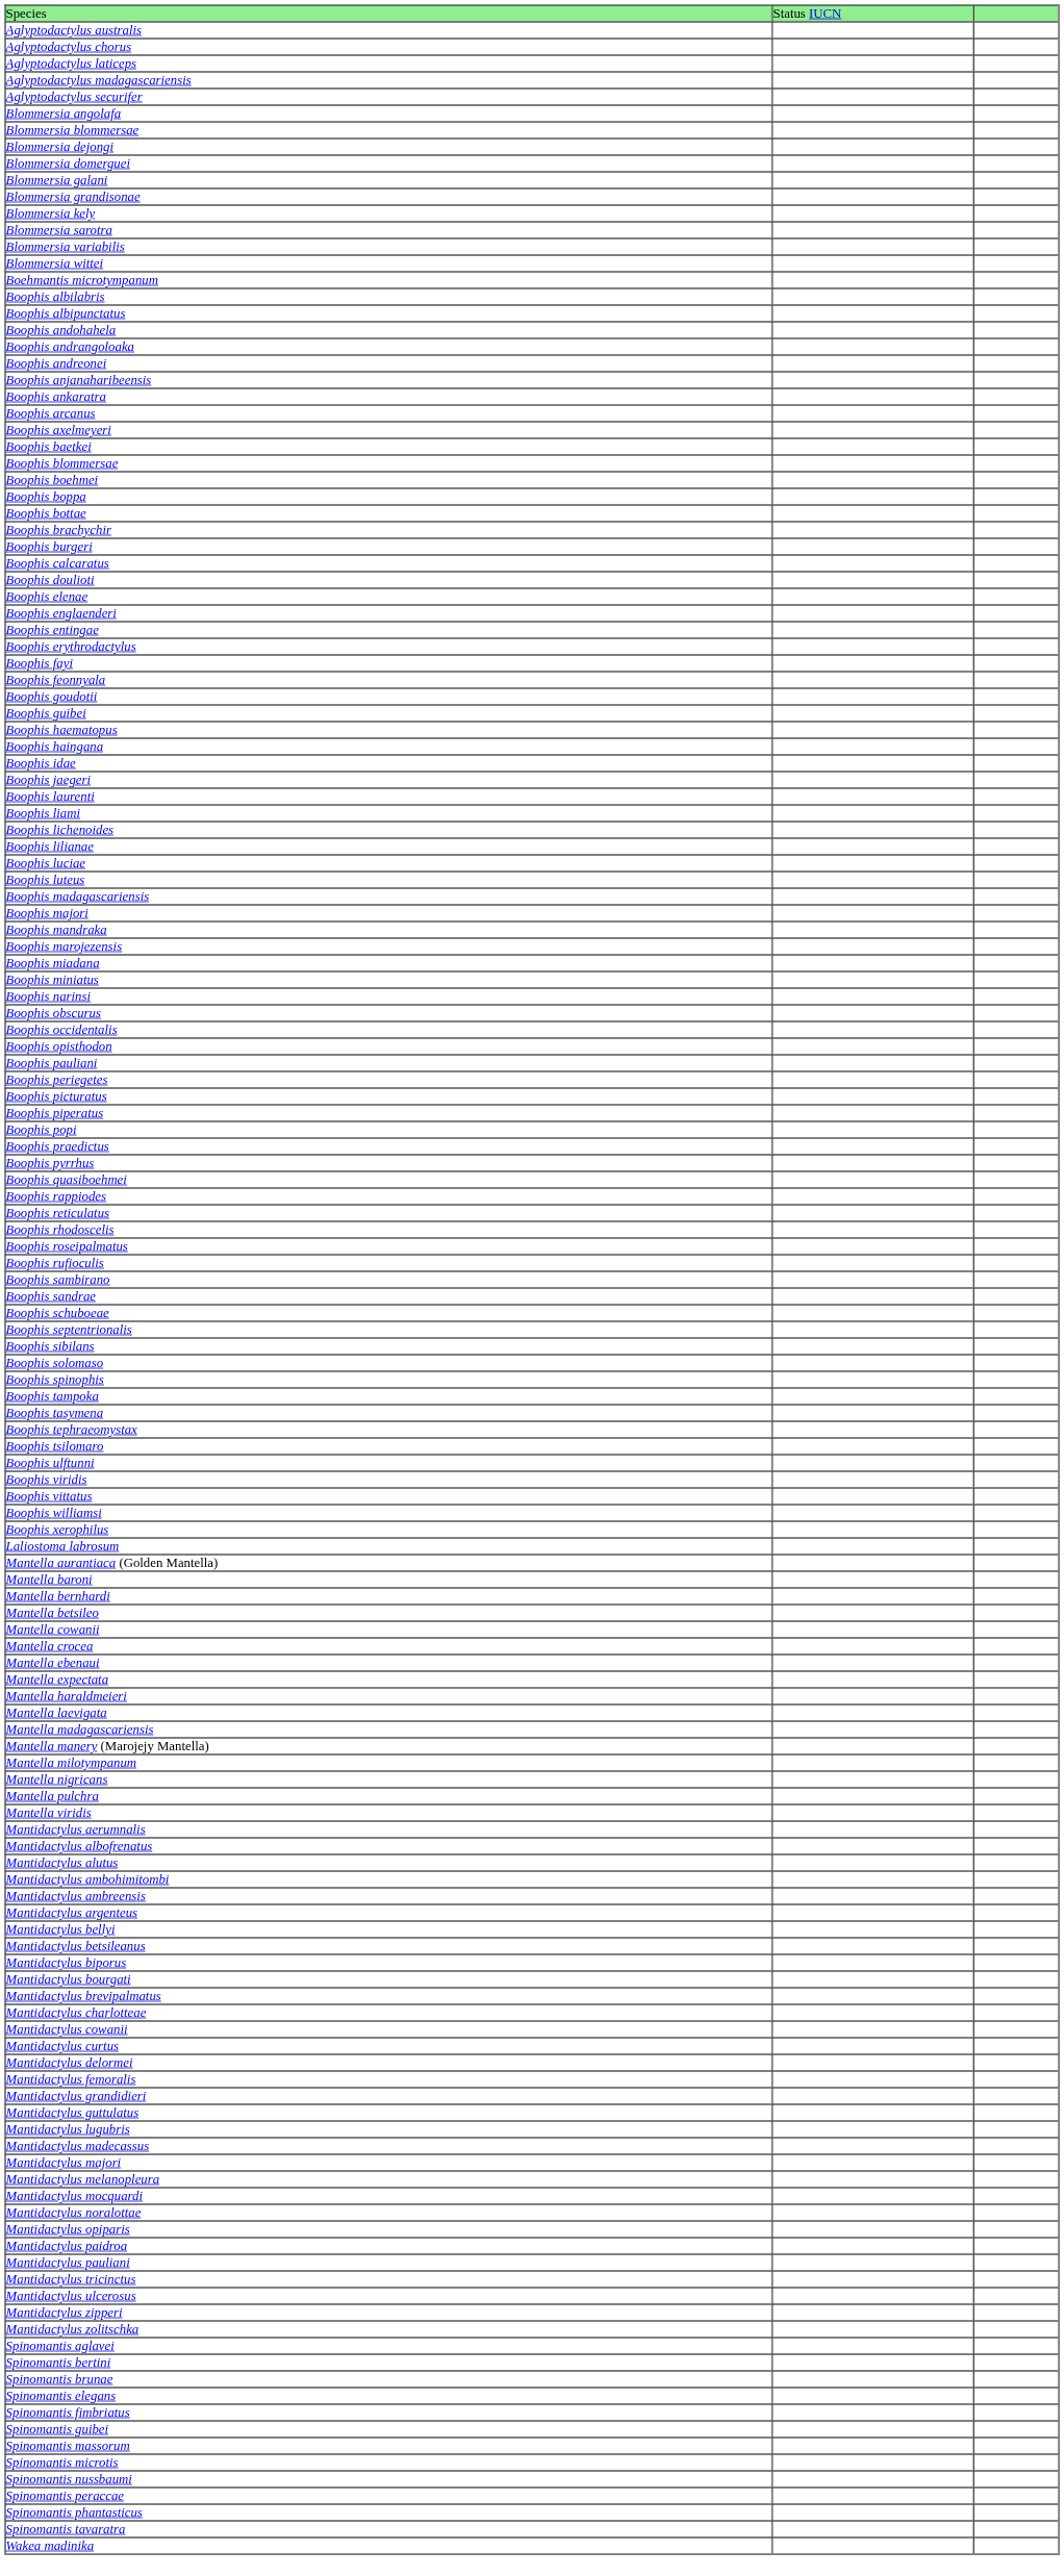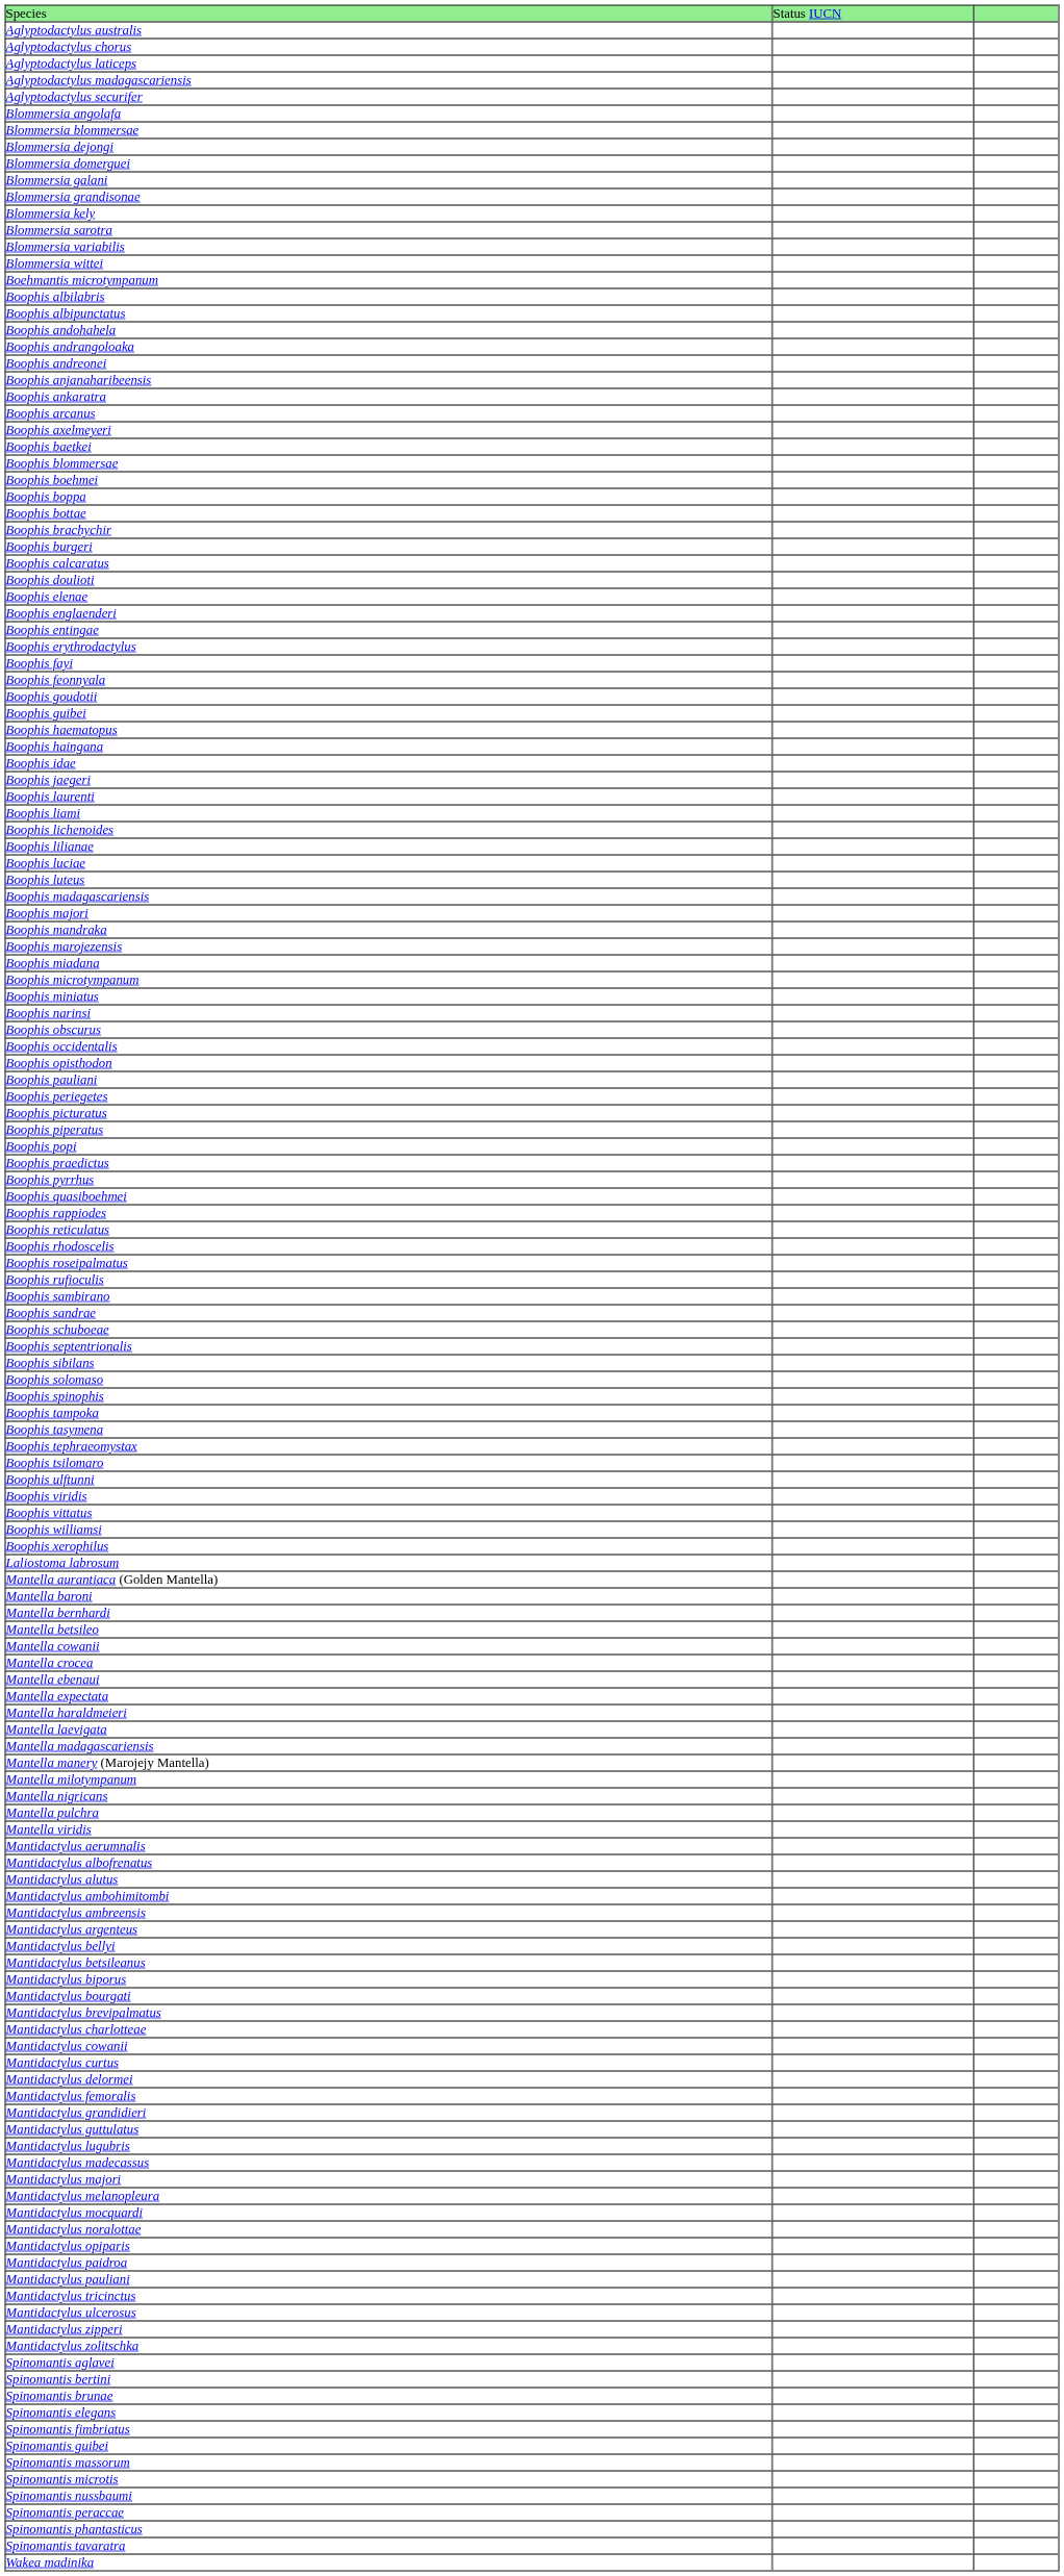+ row: Boophis microtympanum
